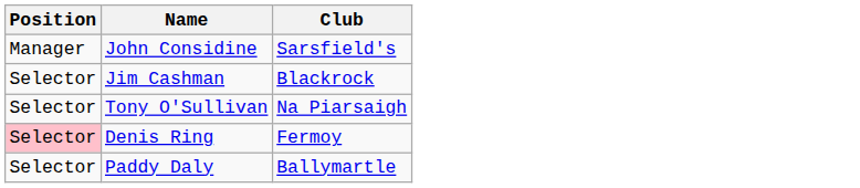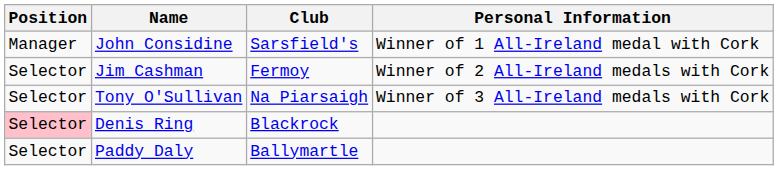+ column: Personal Information | Winner of 1 All-Ireland medal with Cork | Winner of 2 All-Ireland medals with Cork | Winner of 3 All-Ireland medals with Cork
Jim Cashman | Club: Blackrock -> Fermoy
Denis Ring | Club: Fermoy -> Blackrock
